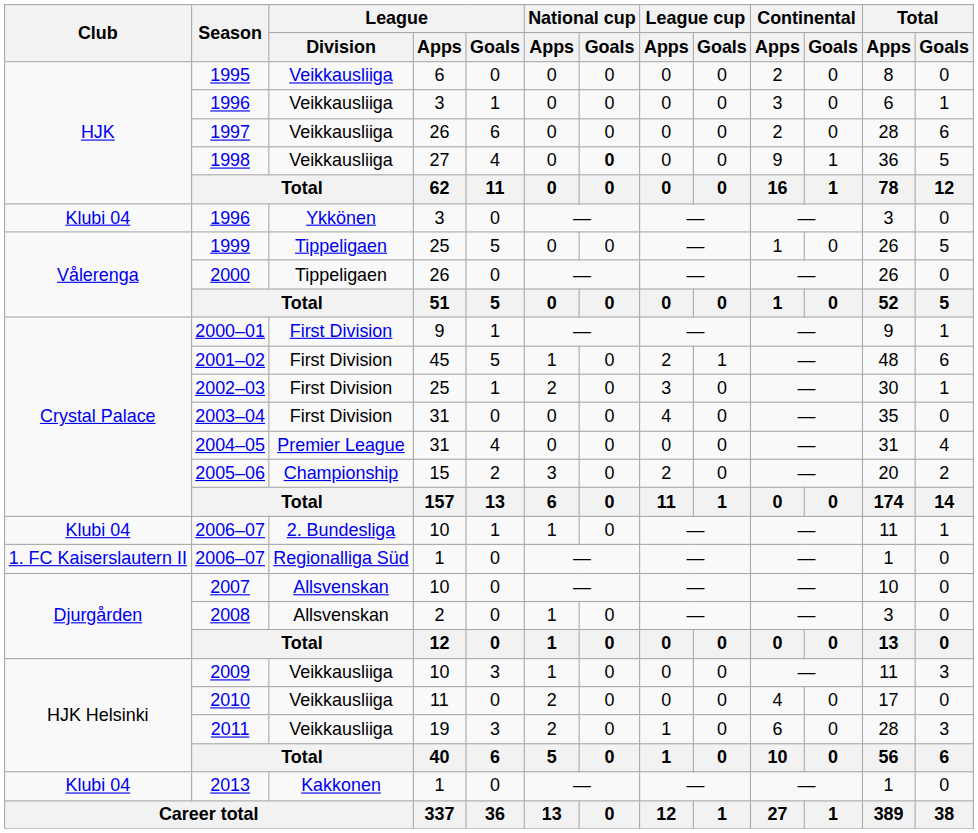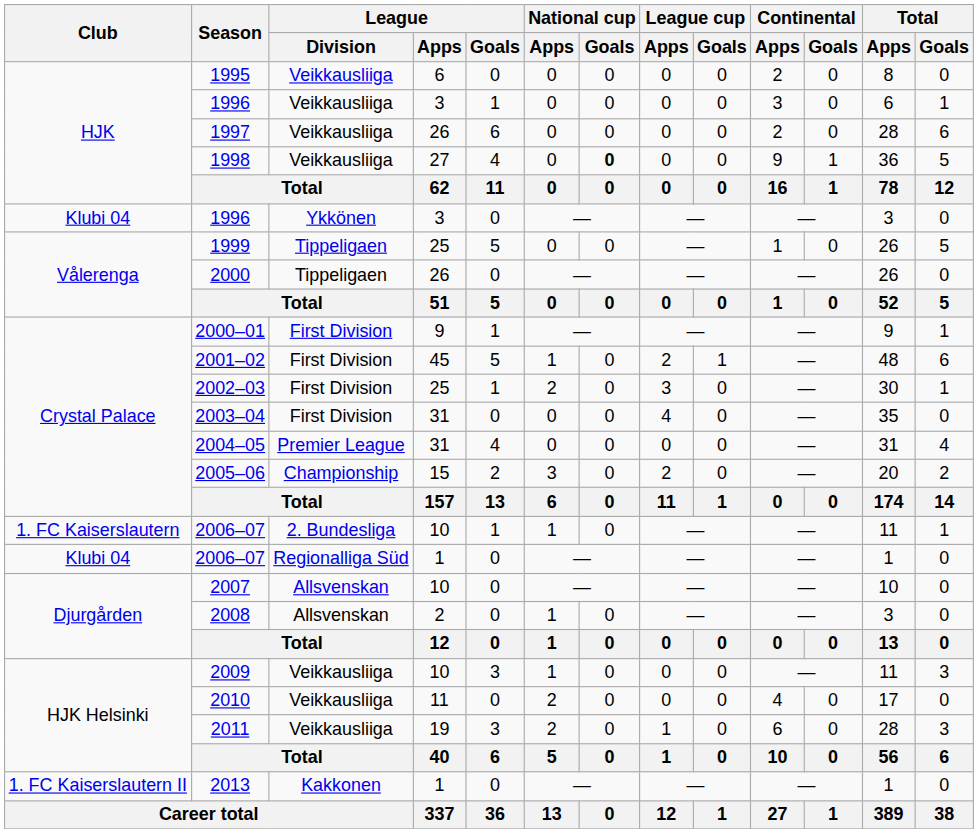2006–07 / 2. Bundesliga | Club: Klubi 04 -> 1. FC Kaiserslautern
2006–07 / Regionalliga Süd | Club: 1. FC Kaiserslautern II -> Klubi 04
2013 | Club: Klubi 04 -> 1. FC Kaiserslautern II
